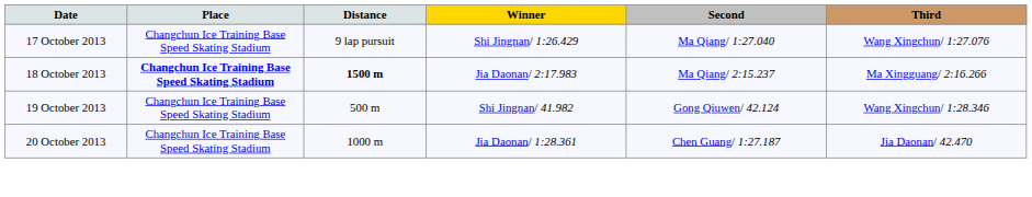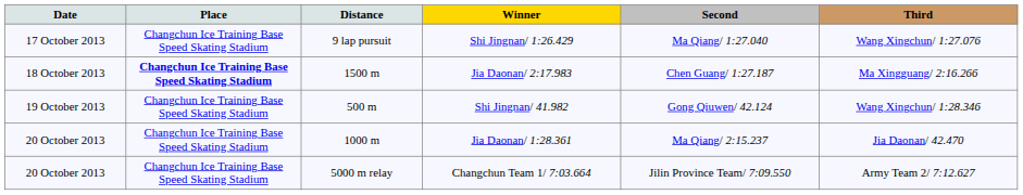Jia Daonan/ 2:17.983 | Distance: bold -> normal
Jia Daonan/ 2:17.983 | Second: Ma Qiang/ 2:15.237 -> Chen Guang/ 1:27.187
Jia Daonan/ 1:28.361 | Second: Chen Guang/ 1:27.187 -> Ma Qiang/ 2:15.237
+ row: 20 October 2013 | Changchun Ice Training Base Speed Skating Stadium | 5000 m relay | Changchun Team 1/ 7:03.664 | Jilin Province Team/ 7:09.550 | Army Team 2/ 7:12.627
